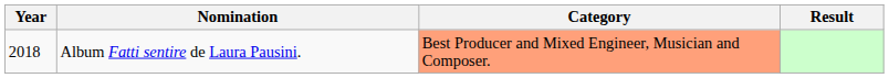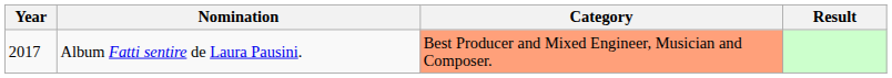Album Fatti sentire de Laura Pausini. | Year: 2018 -> 2017
